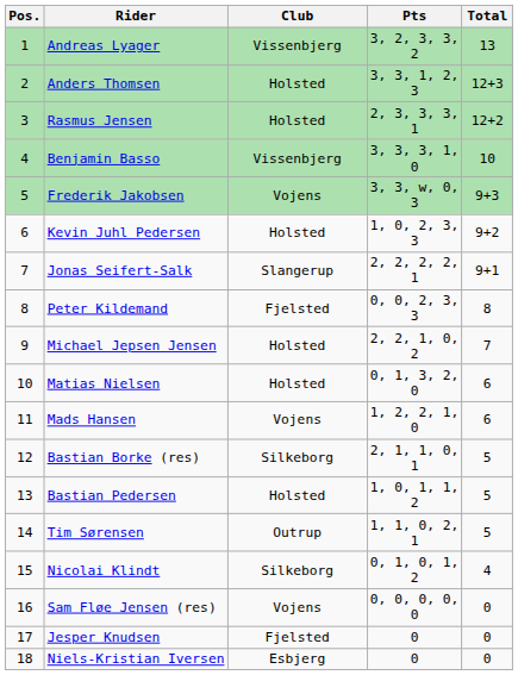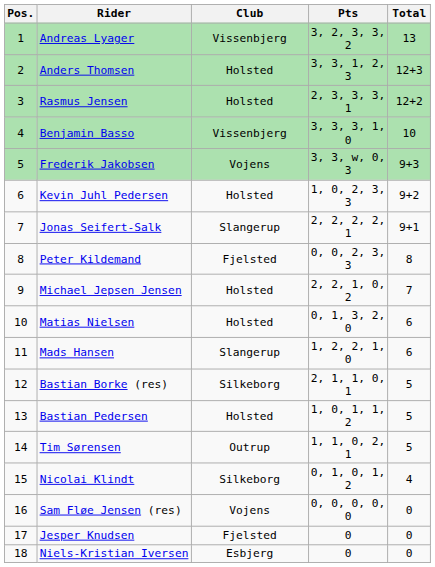Mads Hansen | Club: Vojens -> Slangerup
